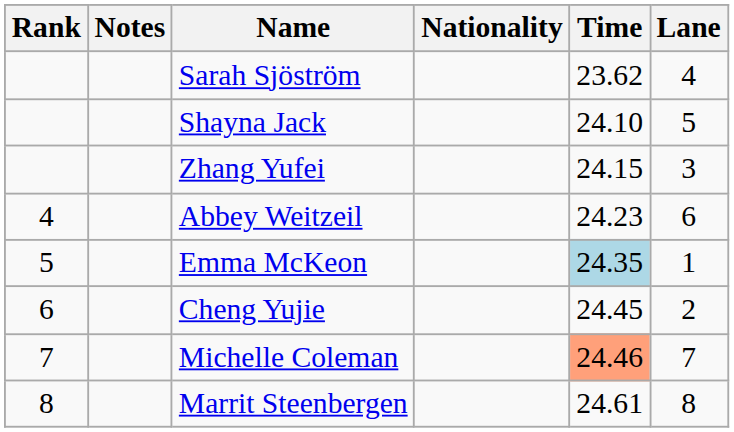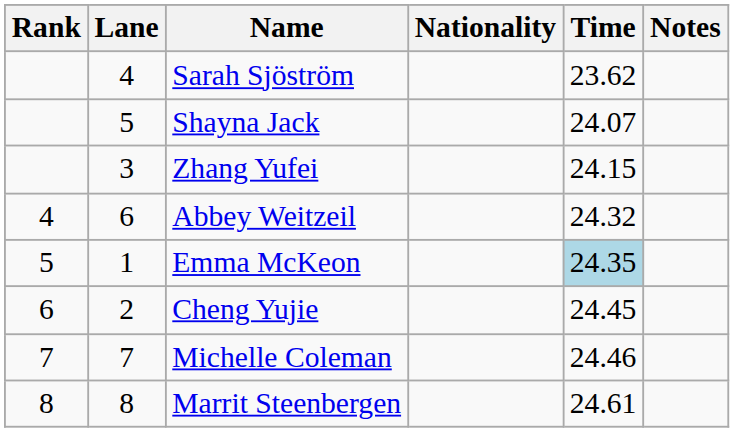columns swapped: Lane <-> Notes
Shayna Jack | Time: 24.10 -> 24.07
Abbey Weitzeil | Time: 24.23 -> 24.32
Michelle Coleman | Time: lightsalmon background -> no background
